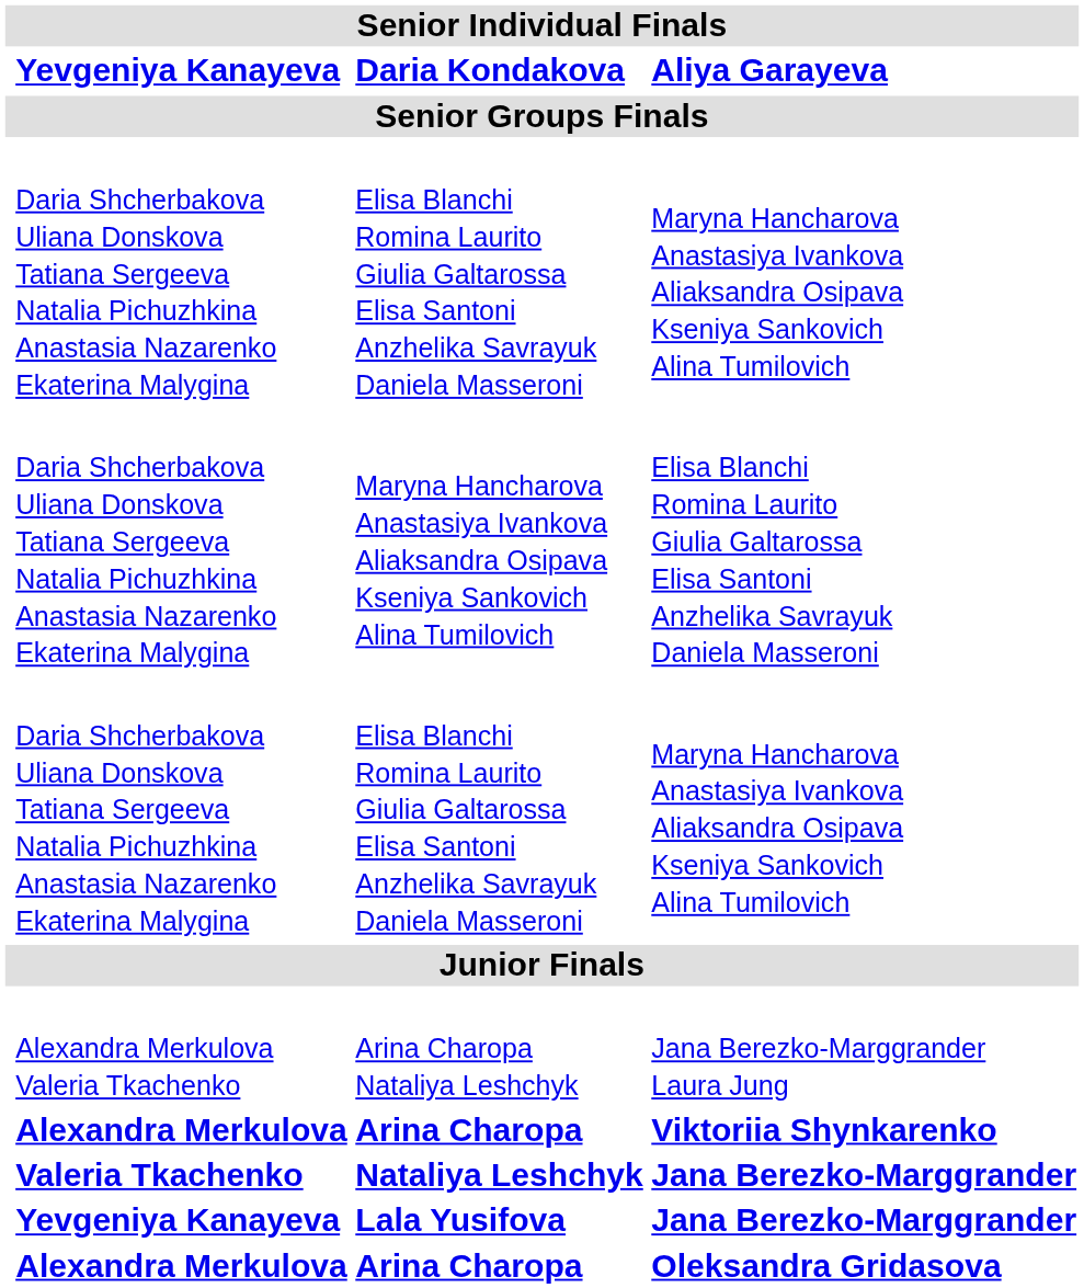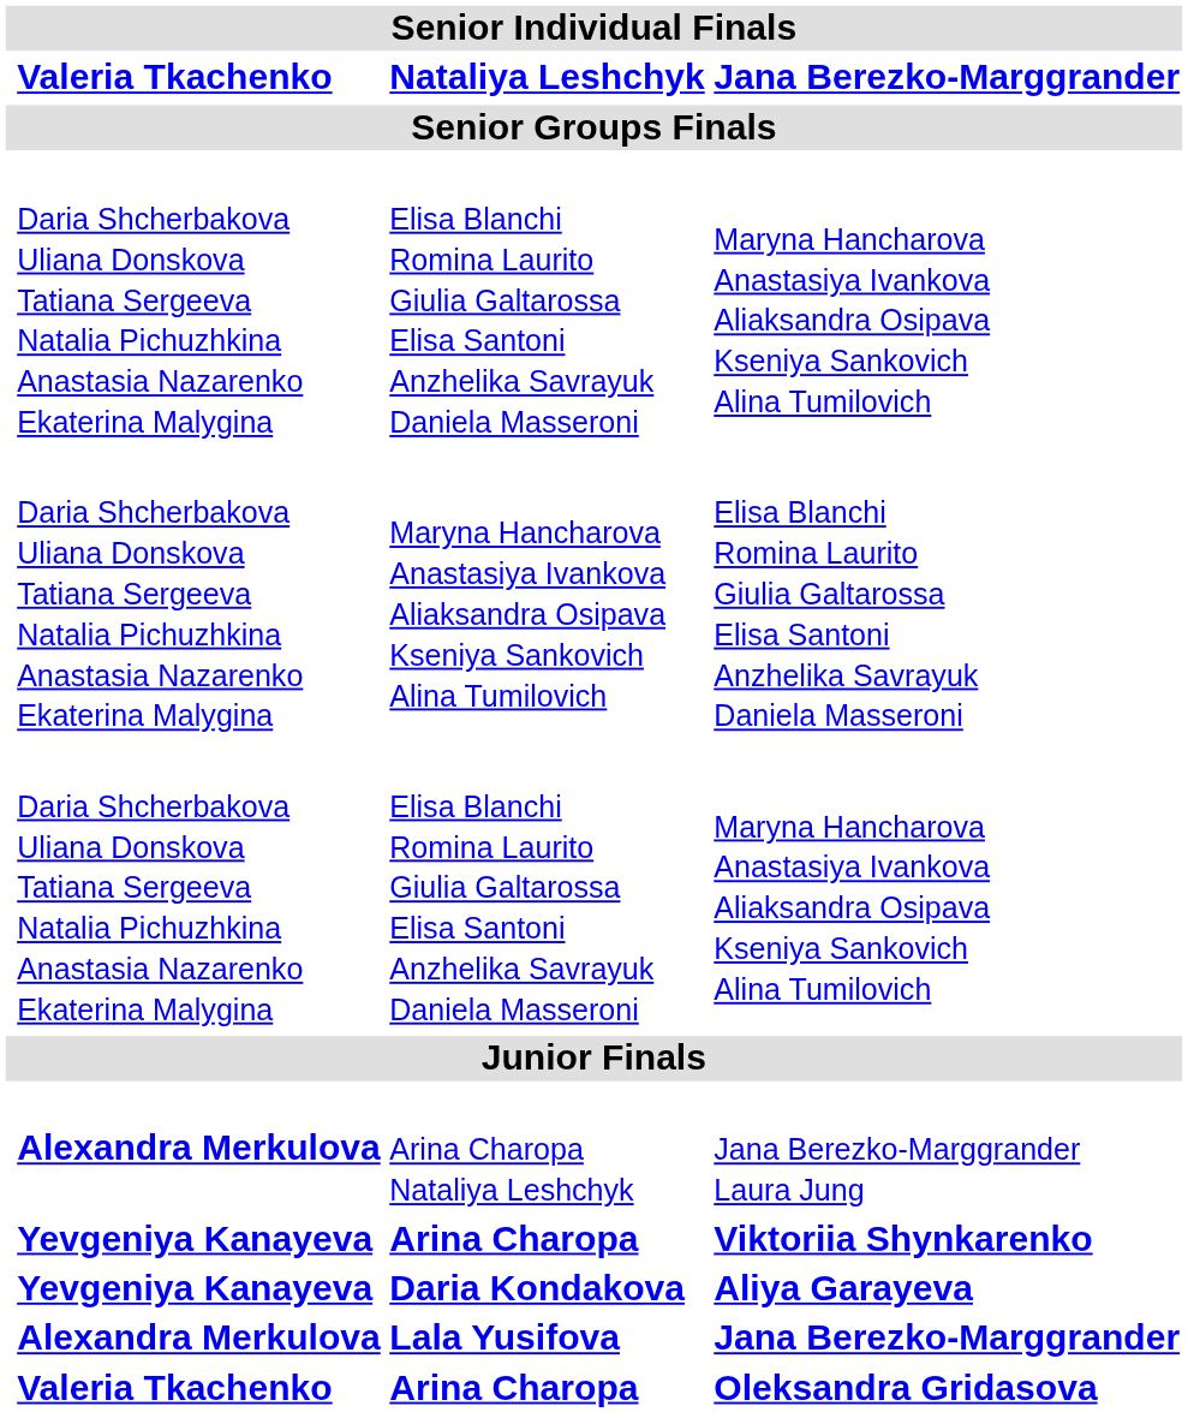rows swapped: Daria Kondakova <-> Nataliya Leshchyk
Arina Charopa Nataliya Leshchyk | column 2: Alexandra Merkulova Valeria Tkachenko -> Alexandra Merkulova
Arina Charopa / Viktoriia Shynkarenko | column 2: Alexandra Merkulova -> Yevgeniya Kanayeva
Lala Yusifova | column 2: Yevgeniya Kanayeva -> Alexandra Merkulova
Arina Charopa / Oleksandra Gridasova | column 2: Alexandra Merkulova -> Valeria Tkachenko
